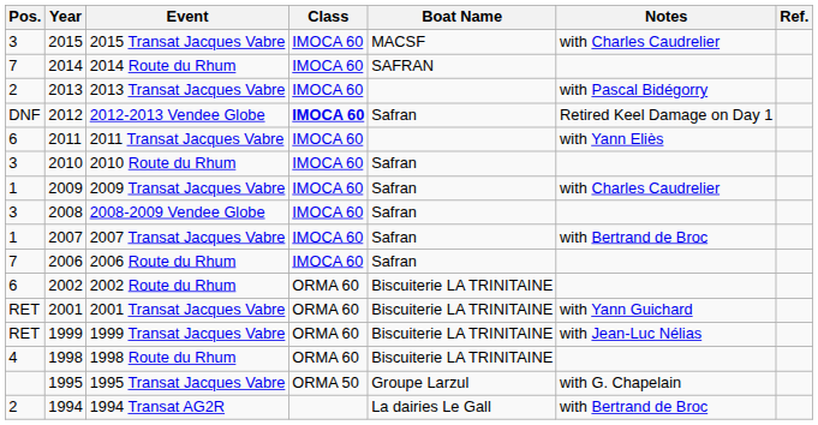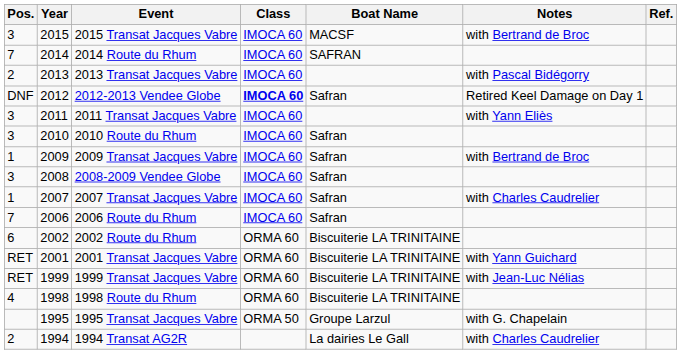2015 Transat Jacques Vabre | Notes: with Charles Caudrelier -> with Bertrand de Broc
2011 Transat Jacques Vabre | Pos.: 6 -> 3
2009 Transat Jacques Vabre | Notes: with Charles Caudrelier -> with Bertrand de Broc
2007 Transat Jacques Vabre | Notes: with Bertrand de Broc -> with Charles Caudrelier
1994 Transat AG2R | Notes: with Bertrand de Broc -> with Charles Caudrelier
